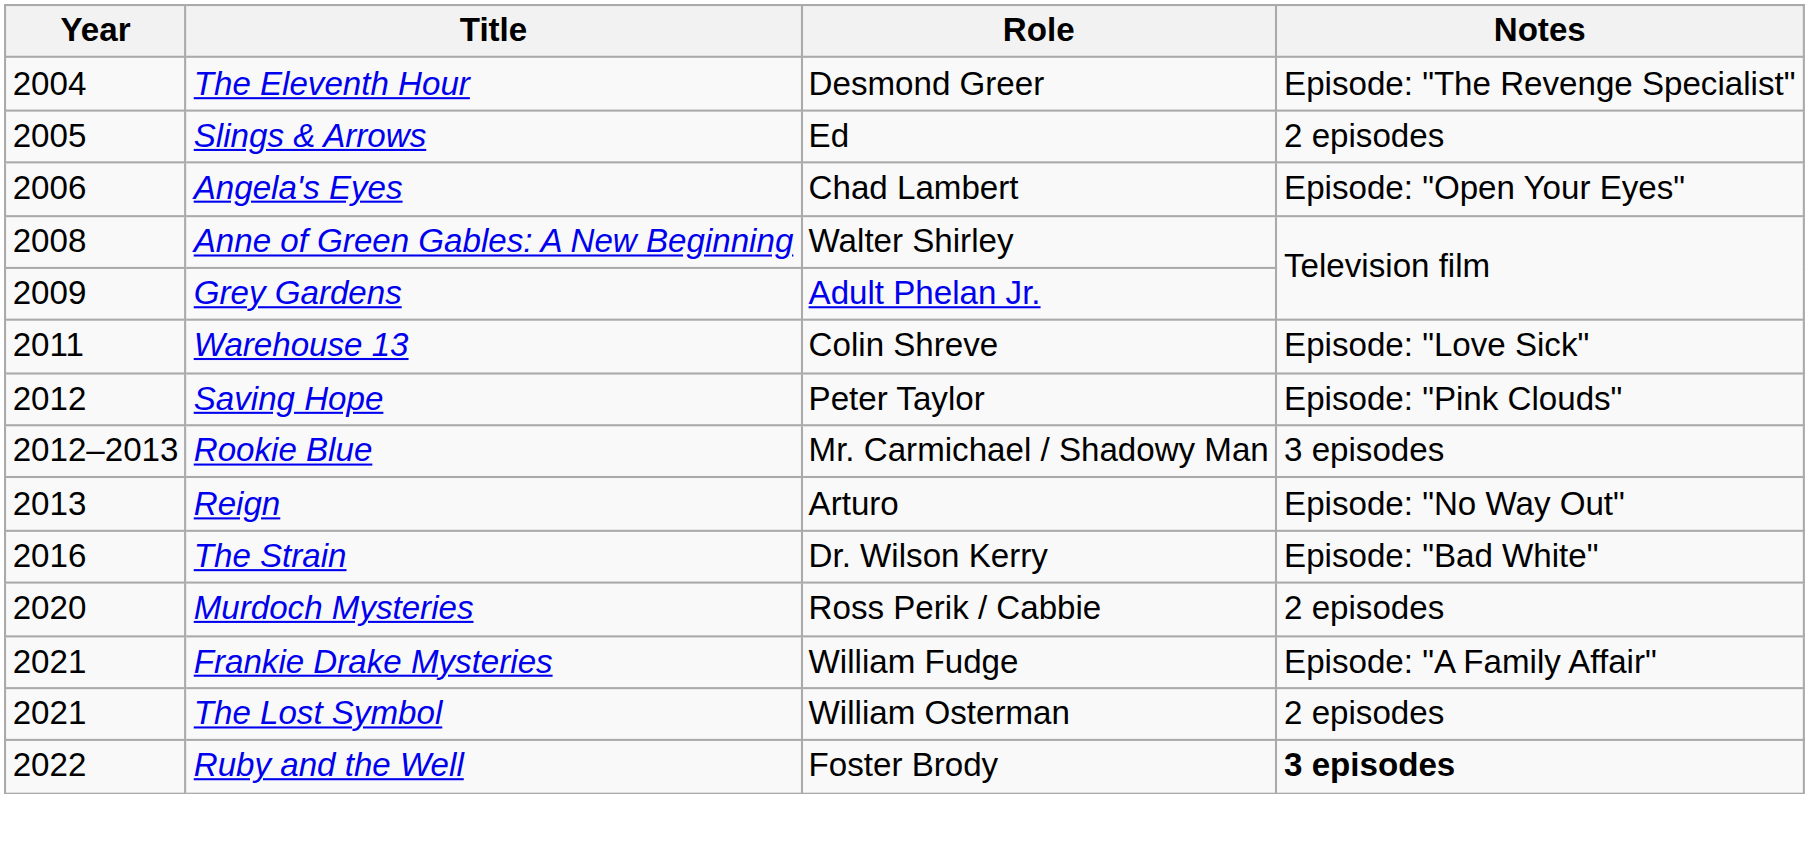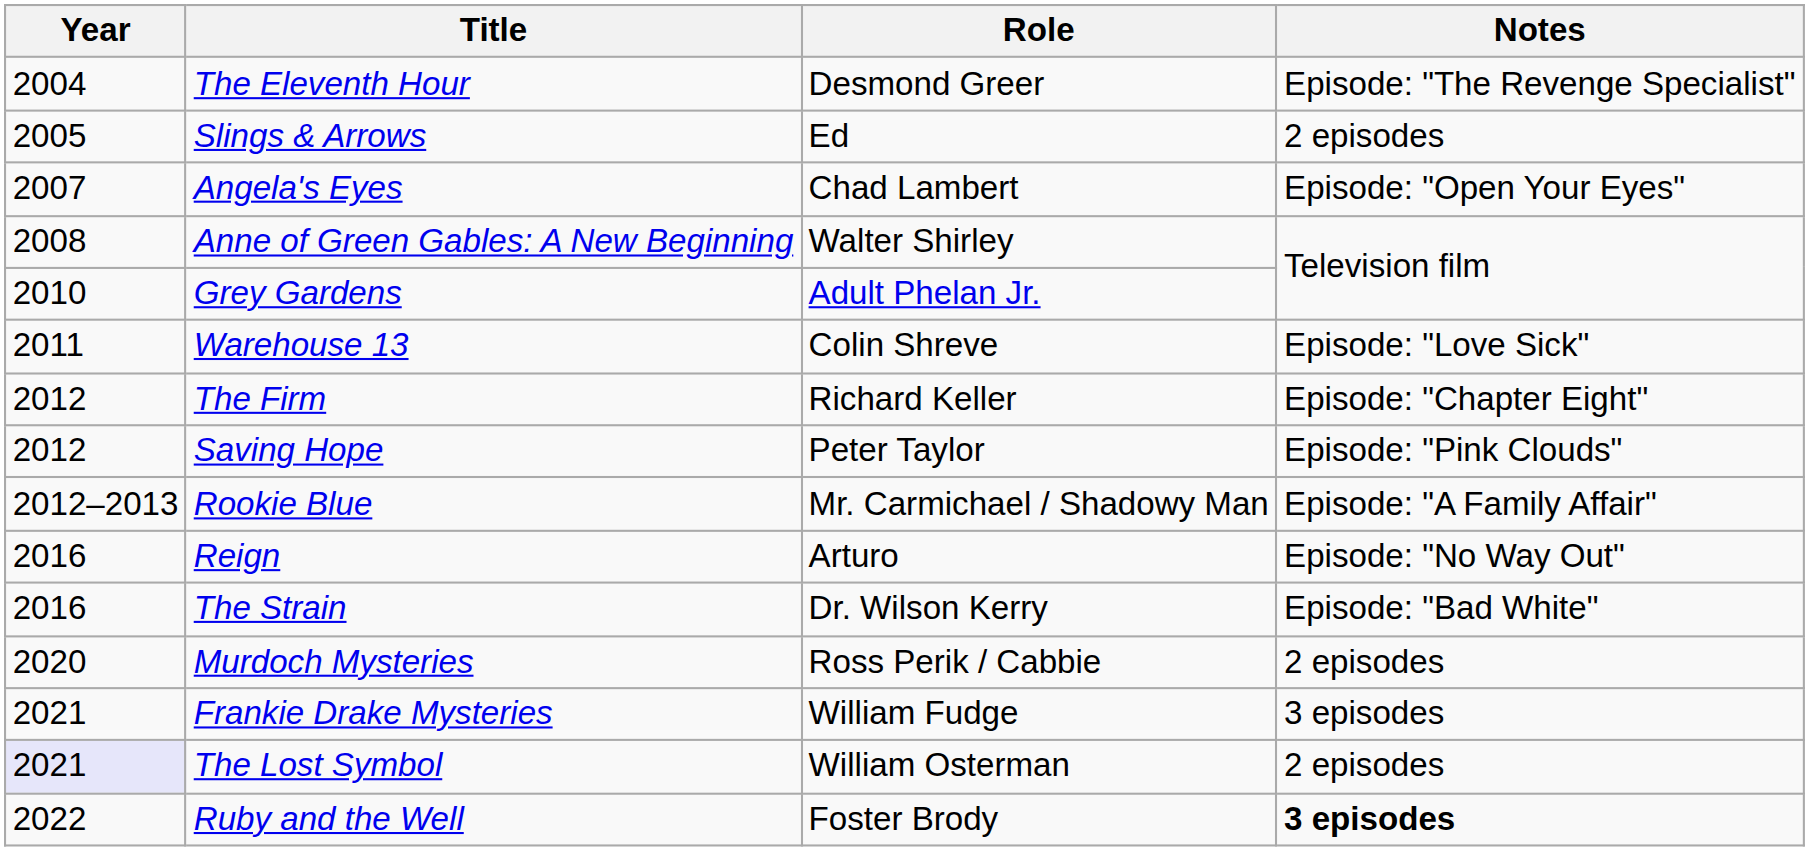Angela's Eyes | Year: 2006 -> 2007
Grey Gardens | Year: 2009 -> 2010
+ row: 2012 | The Firm | Richard Keller | Episode: "Chapter Eight"
Rookie Blue | Notes: 3 episodes -> Episode: "A Family Affair"
Reign | Year: 2013 -> 2016
Frankie Drake Mysteries | Notes: Episode: "A Family Affair" -> 3 episodes
The Lost Symbol | Year: no background -> lavender background
